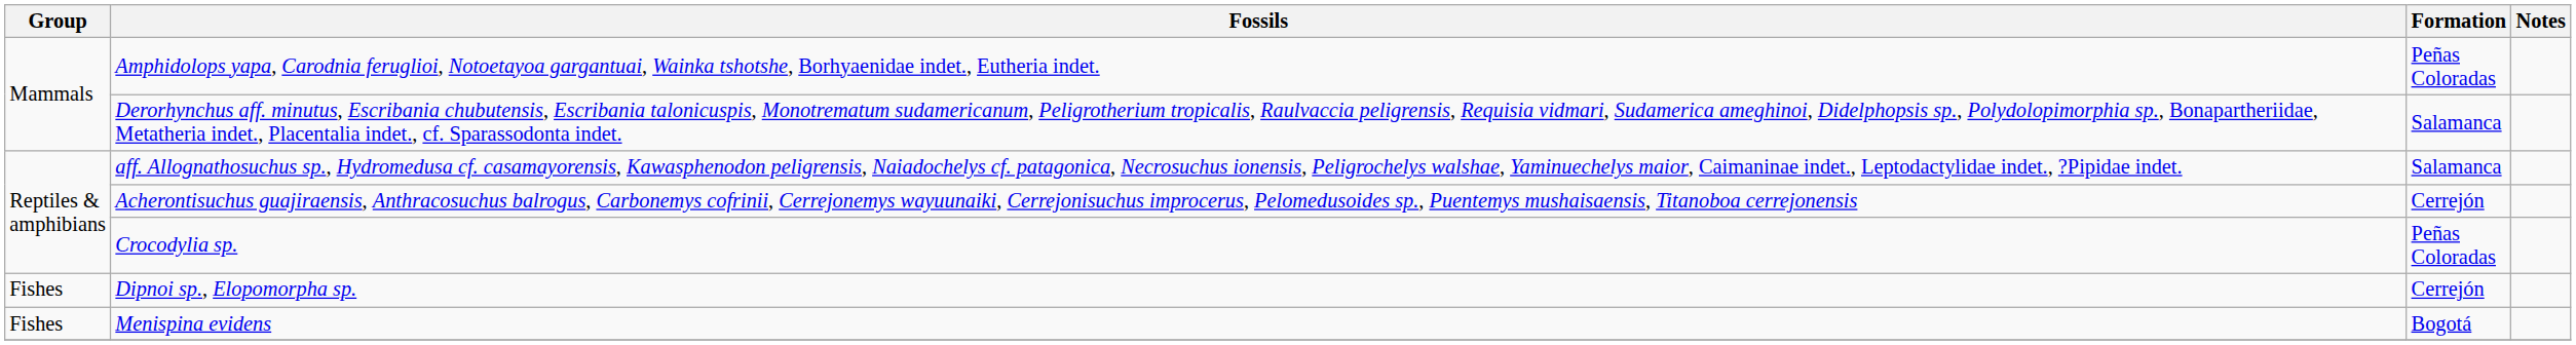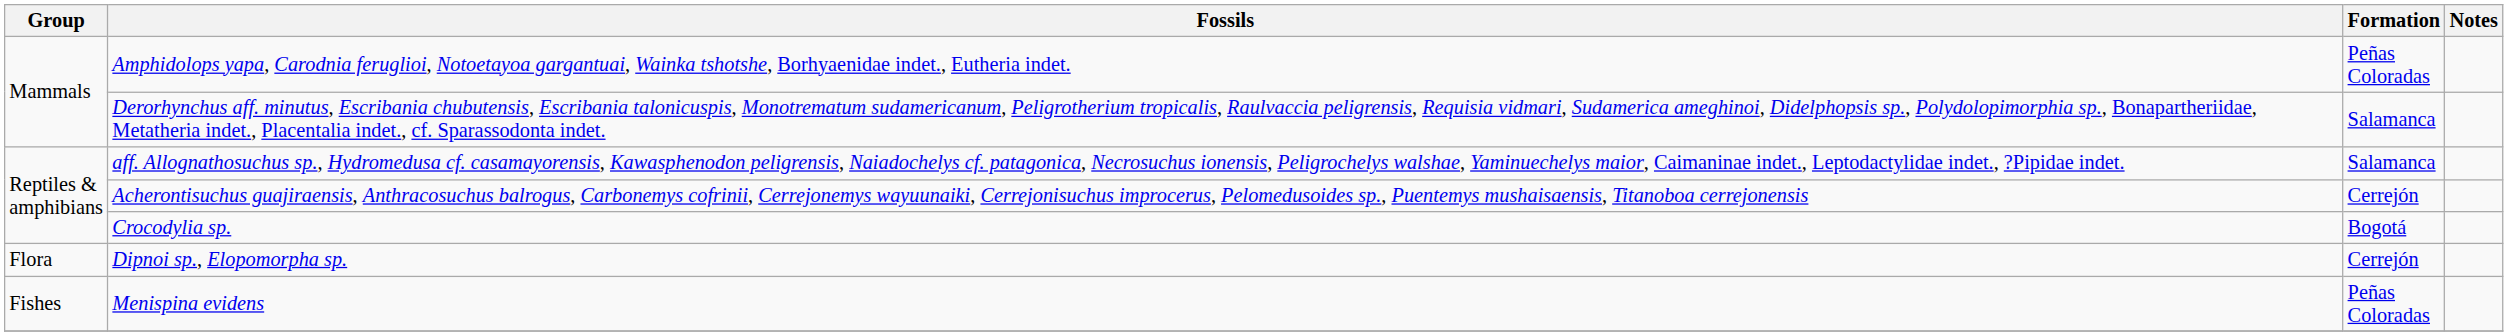Crocodylia sp. | Formation: Peñas Coloradas -> Bogotá
Dipnoi sp., Elopomorpha sp. | Group: Fishes -> Flora
Menispina evidens | Formation: Bogotá -> Peñas Coloradas
